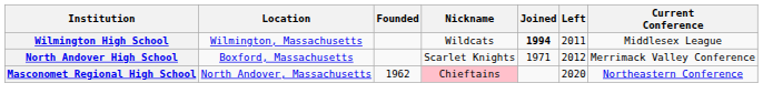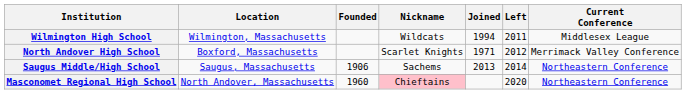Wilmington High School | Joined: bold -> normal
+ row: Saugus Middle/High School | Saugus, Massachusetts | 1906 | Sachems | 2013 | 2014 | Northeastern Conference
Masconomet Regional High School | Founded: 1962 -> 1960
